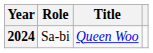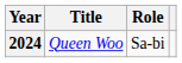columns swapped: Title <-> Role
